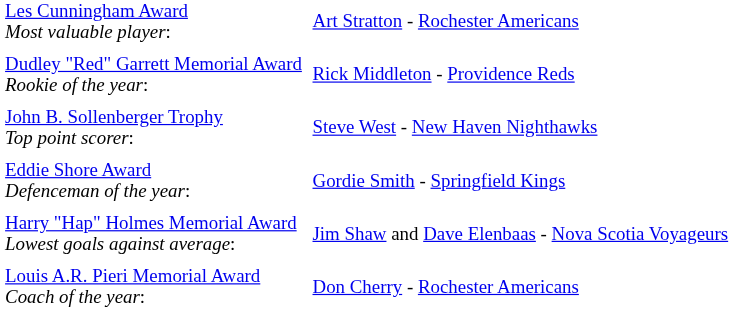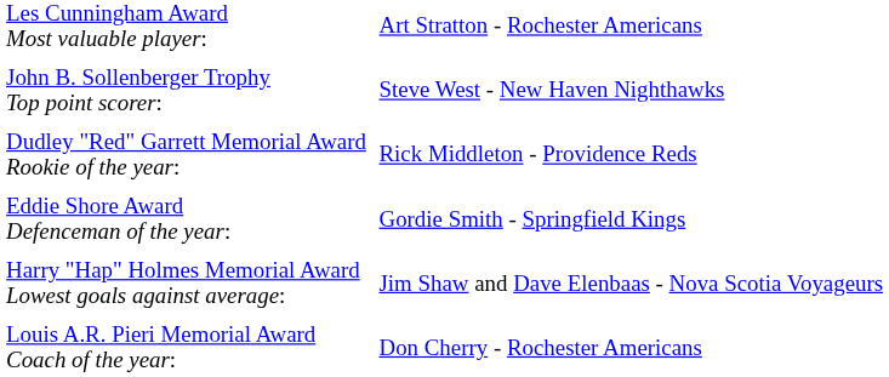rows swapped: John B. Sollenberger Trophy Top point scorer: <-> Dudley "Red" Garrett Memorial Award Rookie of the year:
